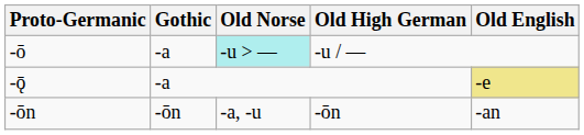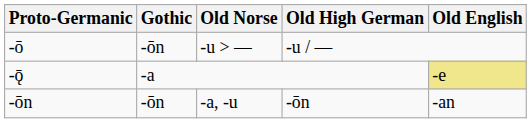-ō | Gothic: -a -> -ōn
-ō | Old Norse: paleturquoise background -> no background
